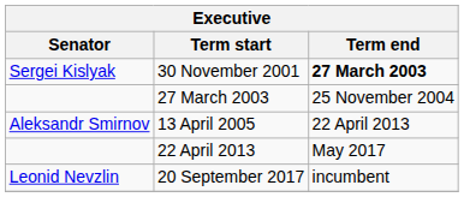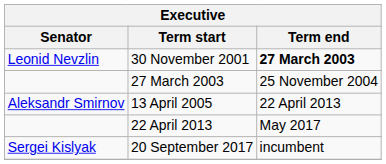30 November 2001 | Senator: Sergei Kislyak -> Leonid Nevzlin
20 September 2017 | Senator: Leonid Nevzlin -> Sergei Kislyak
